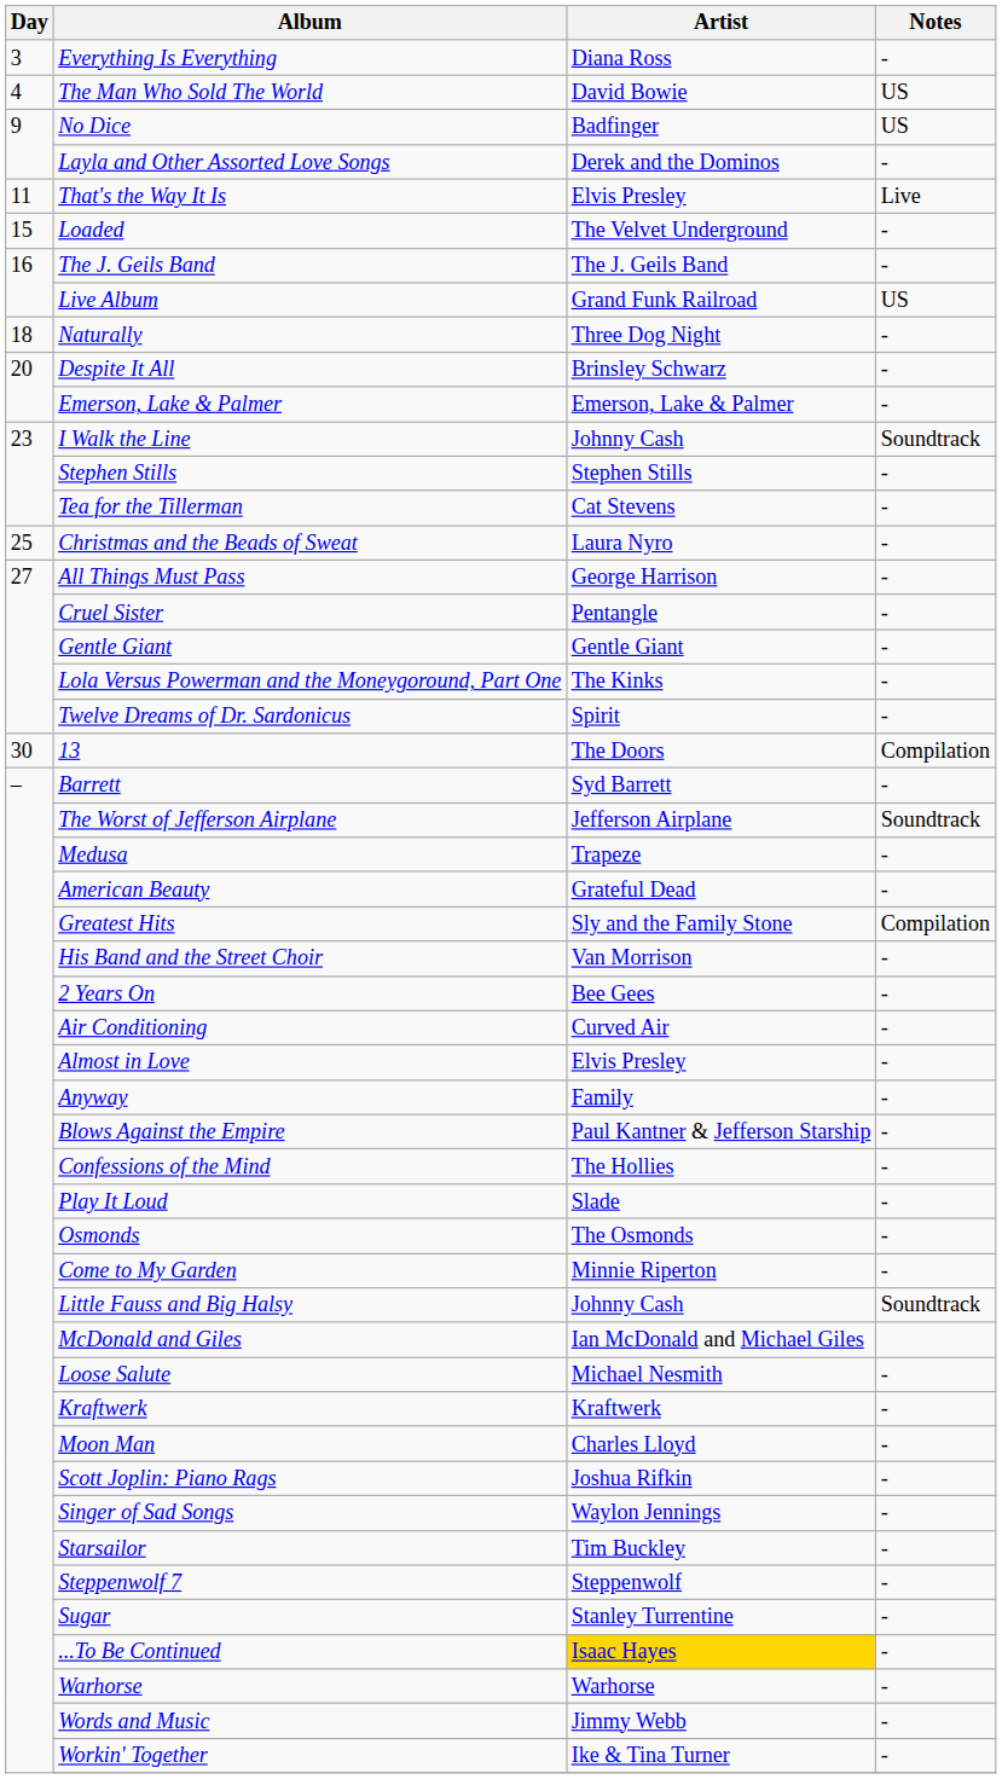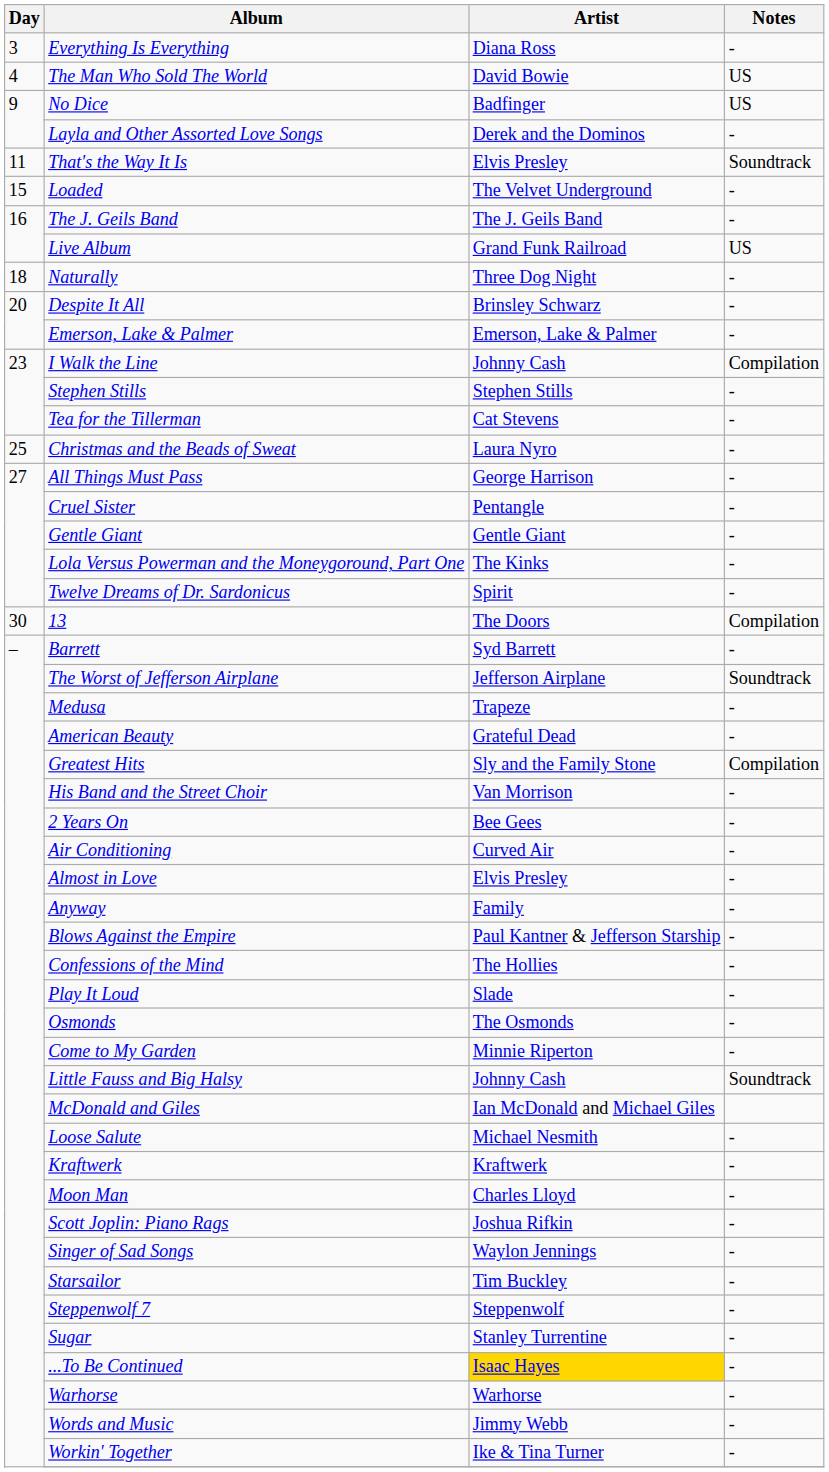That's the Way It Is | Notes: Live -> Soundtrack
I Walk the Line | Notes: Soundtrack -> Compilation
